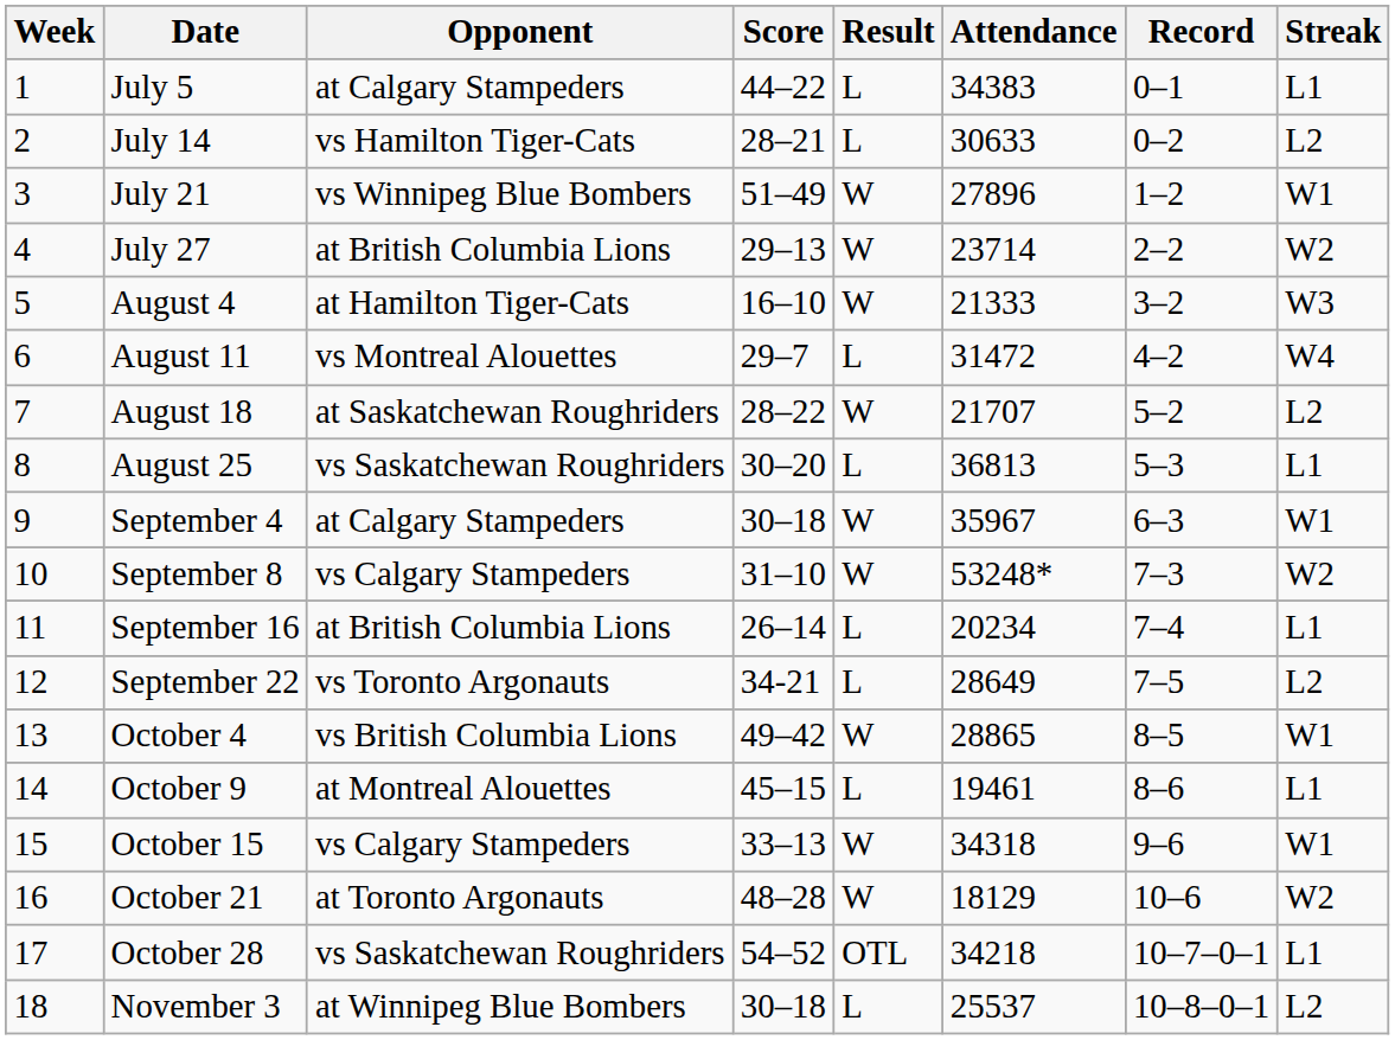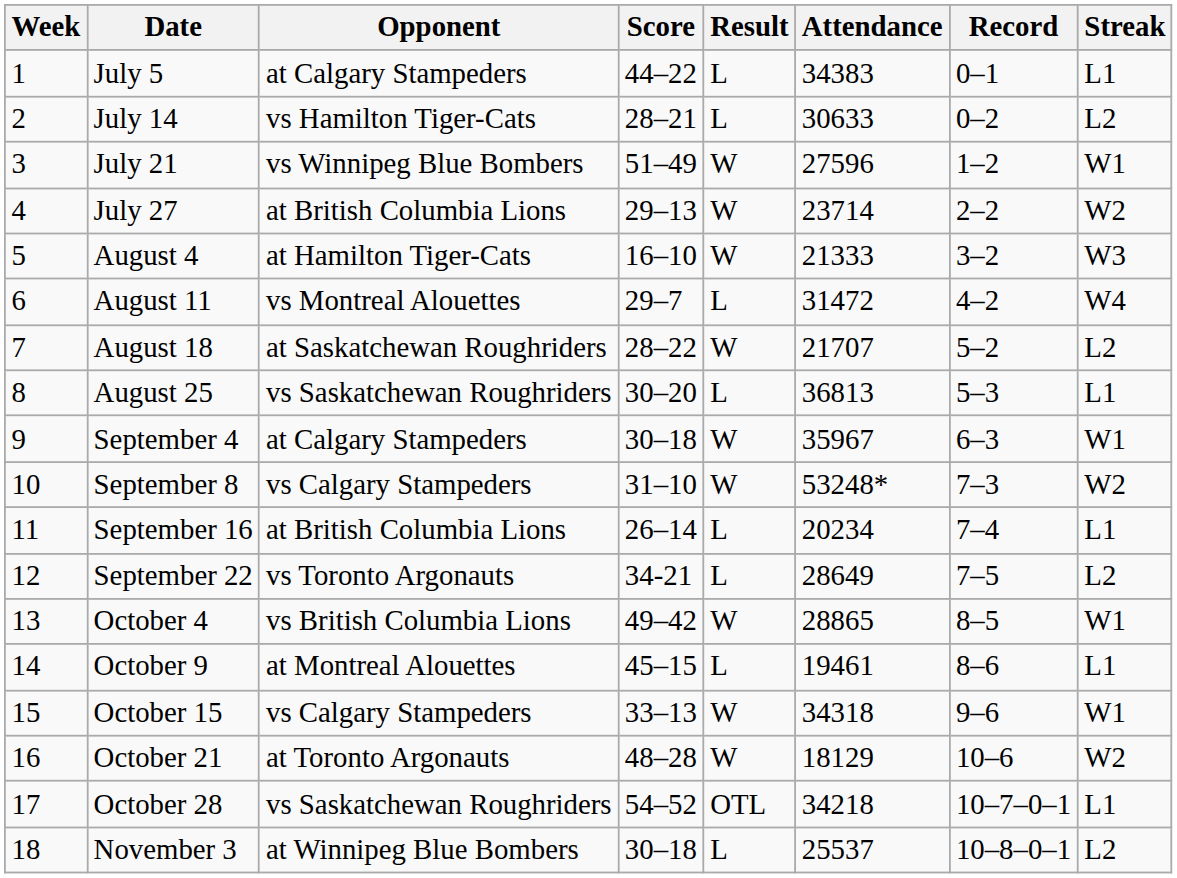July 21 | Attendance: 27896 -> 27596
